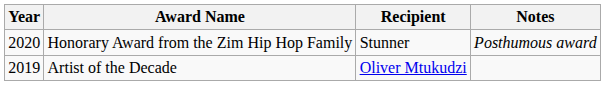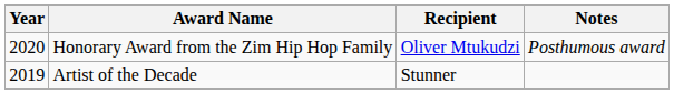Honorary Award from the Zim Hip Hop Family | Recipient: Stunner -> Oliver Mtukudzi
Artist of the Decade | Recipient: Oliver Mtukudzi -> Stunner
